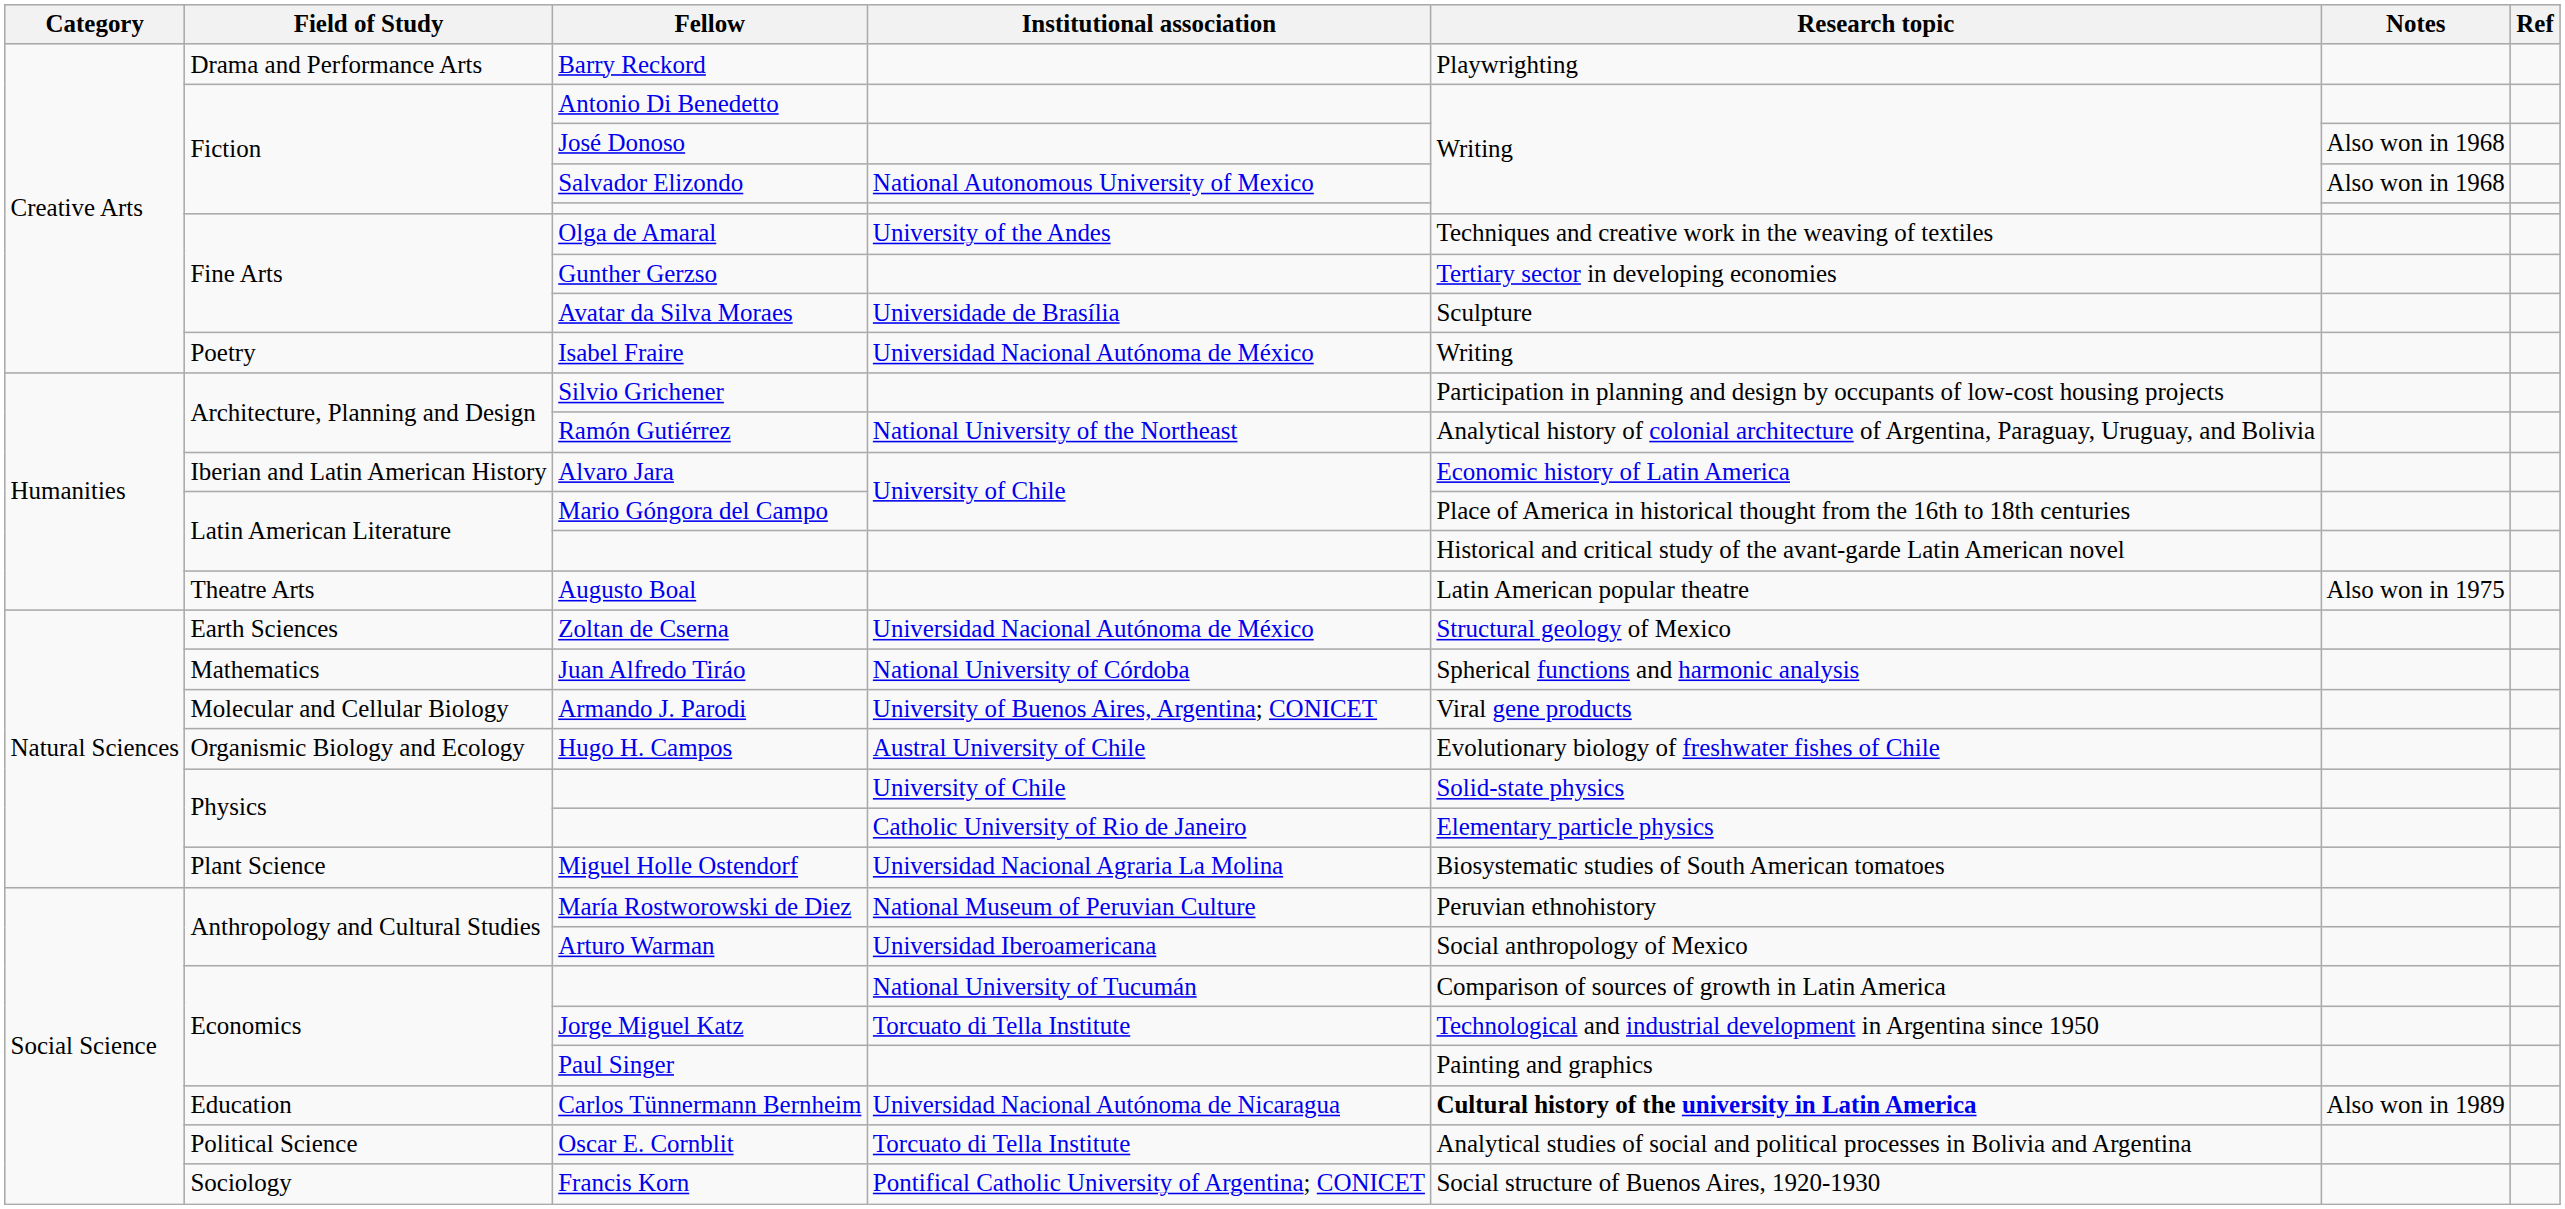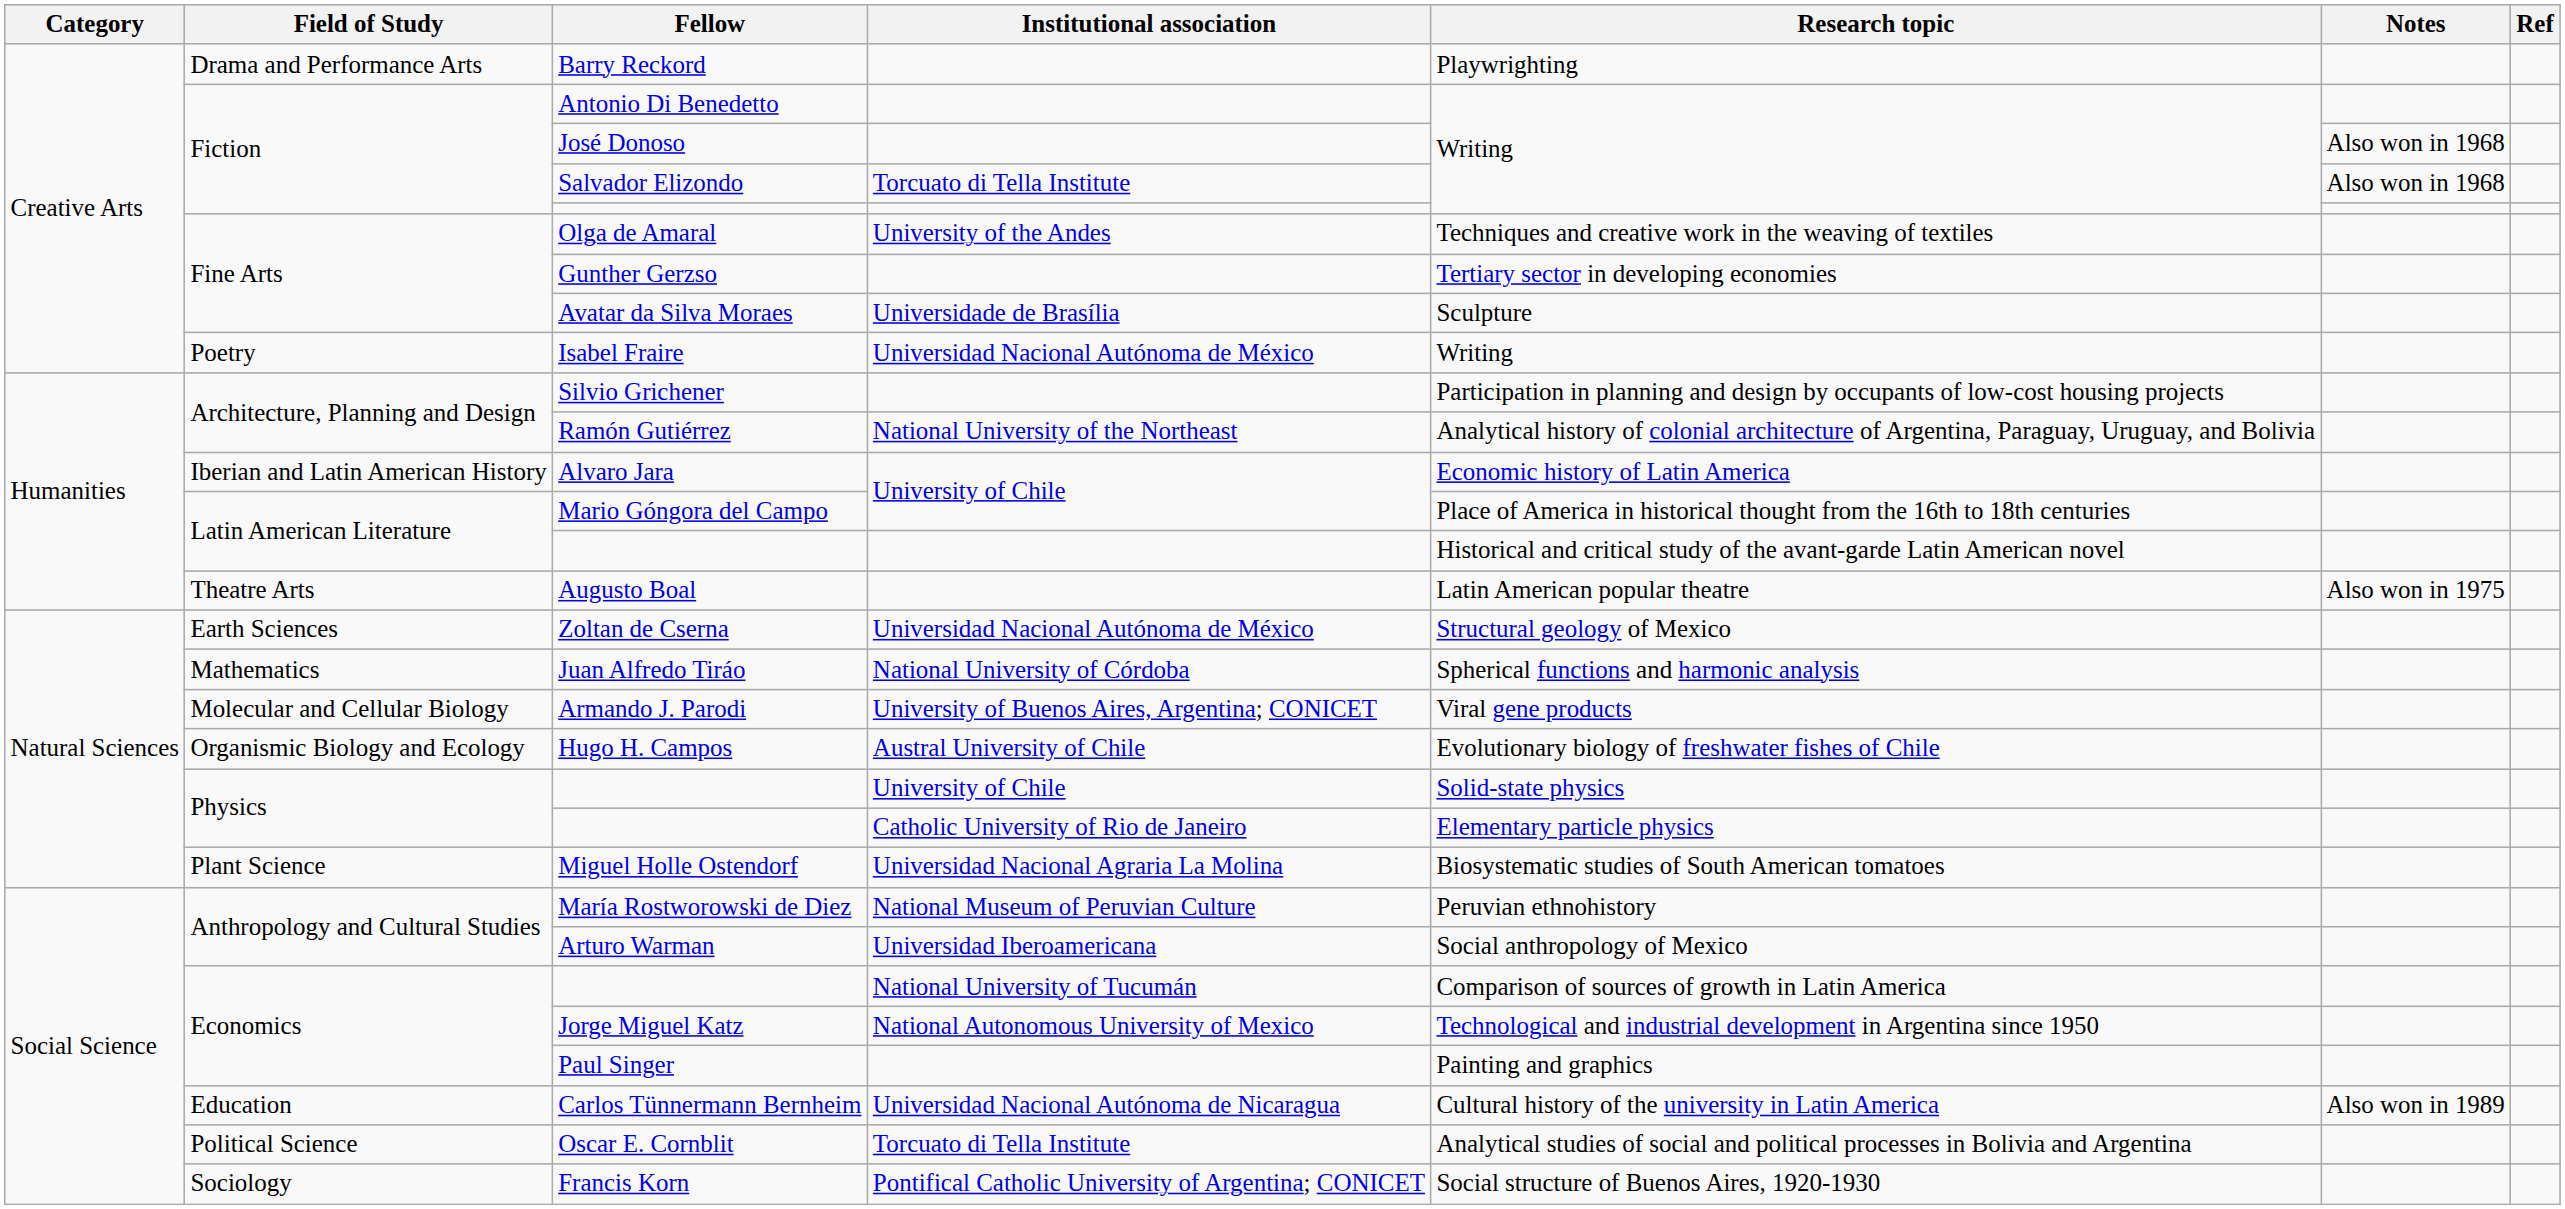Salvador Elizondo | Institutional association: National Autonomous University of Mexico -> Torcuato di Tella Institute
Jorge Miguel Katz | Institutional association: Torcuato di Tella Institute -> National Autonomous University of Mexico
Carlos Tünnermann Bernheim | Research topic: bold -> normal
